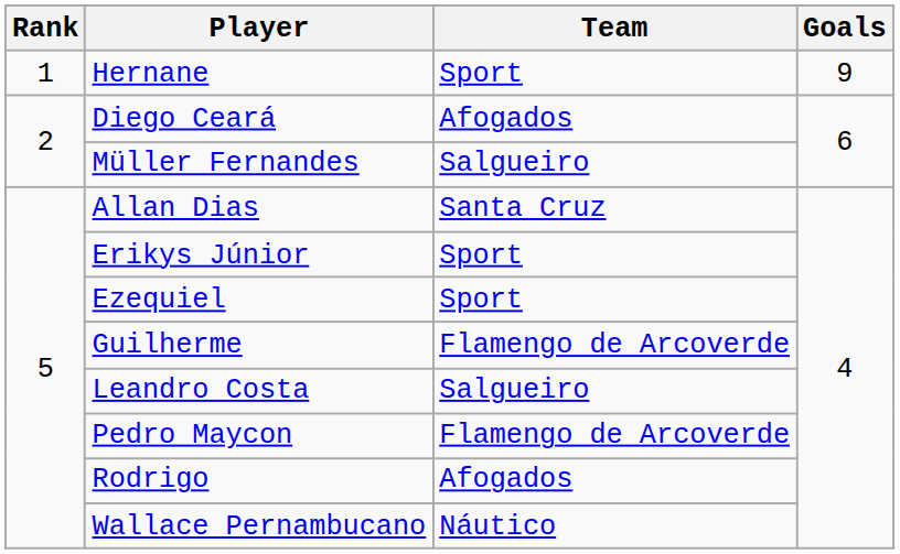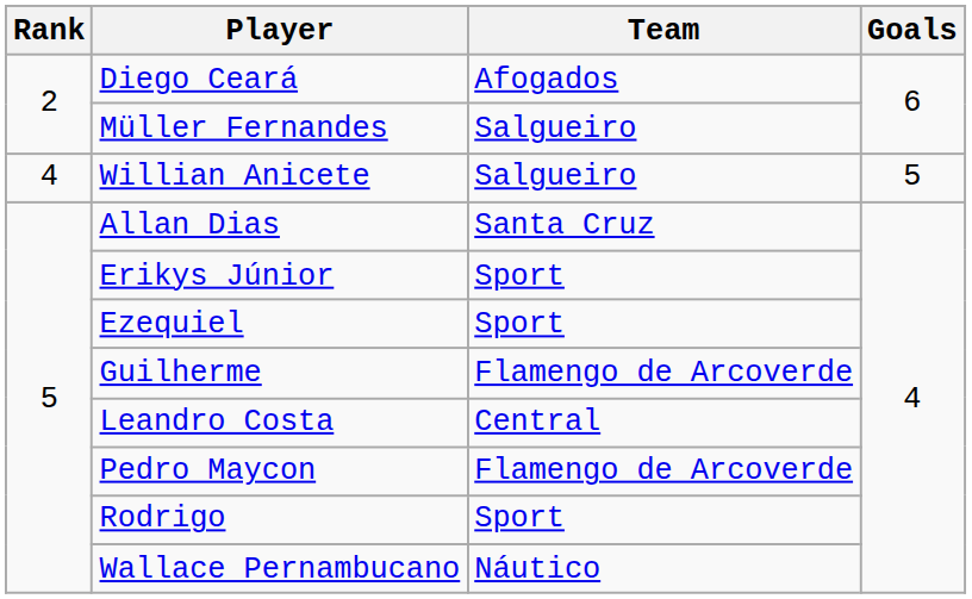- row: 1 | Hernane | Sport | 9
+ row: 4 | Willian Anicete | Salgueiro | 5
Leandro Costa | Team: Salgueiro -> Central
Rodrigo | Team: Afogados -> Sport
